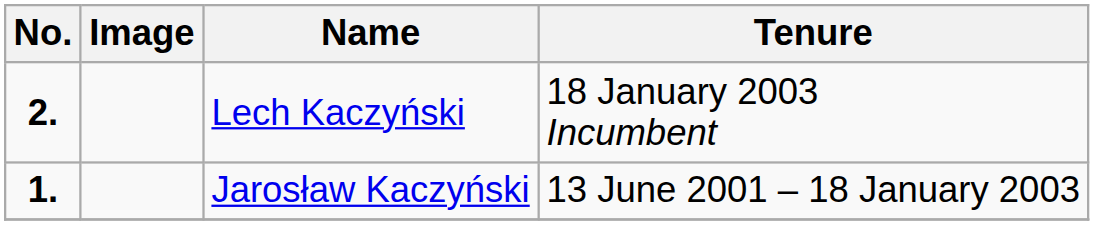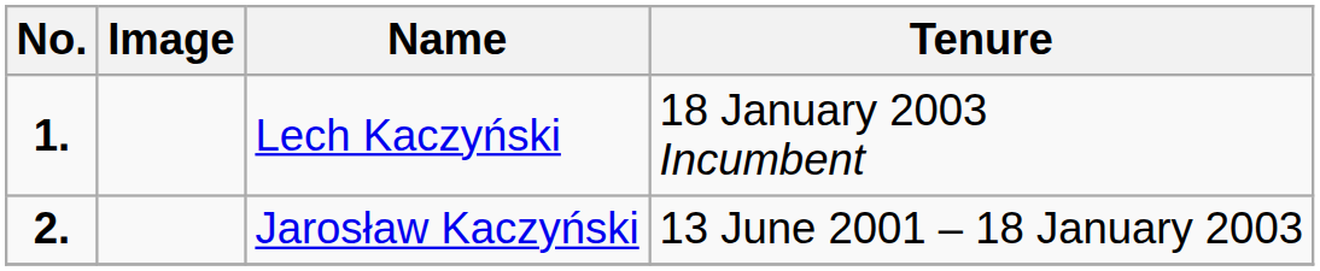Lech Kaczyński | No.: 2. -> 1.
Jarosław Kaczyński | No.: 1. -> 2.
